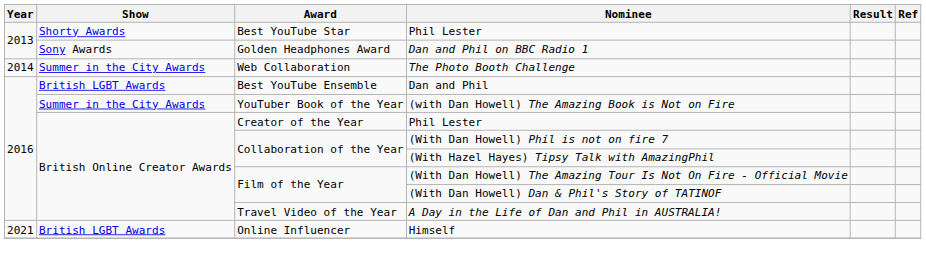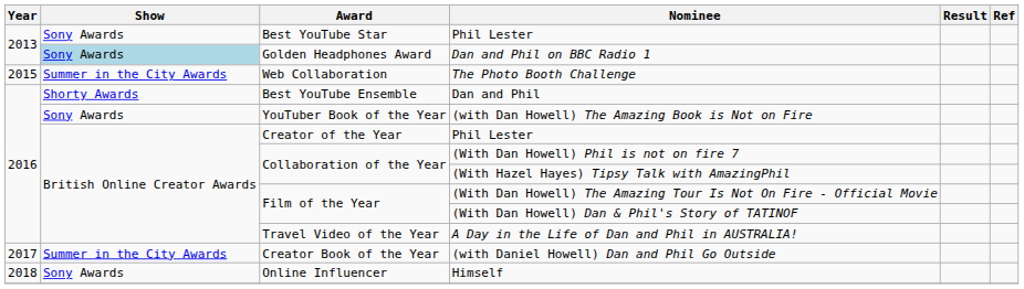Best YouTube Star / Phil Lester | Show: Shorty Awards -> Sony Awards
Dan and Phil on BBC Radio 1 | Show: no background -> lightblue background
The Photo Booth Challenge | Year: 2014 -> 2015
Dan and Phil | Show: British LGBT Awards -> Shorty Awards
(with Dan Howell) The Amazing Book is Not on Fire | Show: Summer in the City Awards -> Sony Awards
+ row: 2017 | Summer in the City Awards | Creator Book of the Year | (with Daniel Howell) Dan and Phil Go Outside
Himself | Year: 2021 -> 2018
Himself | Show: British LGBT Awards -> Sony Awards
